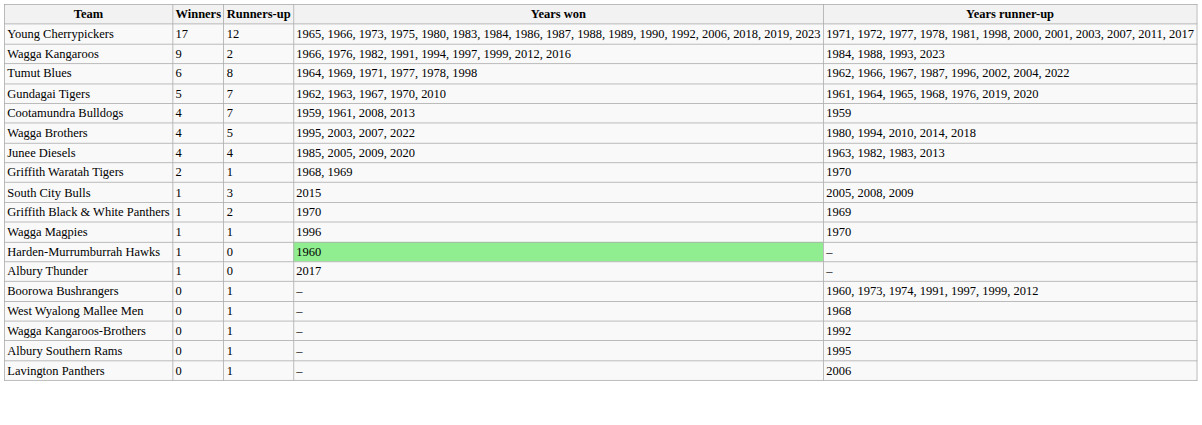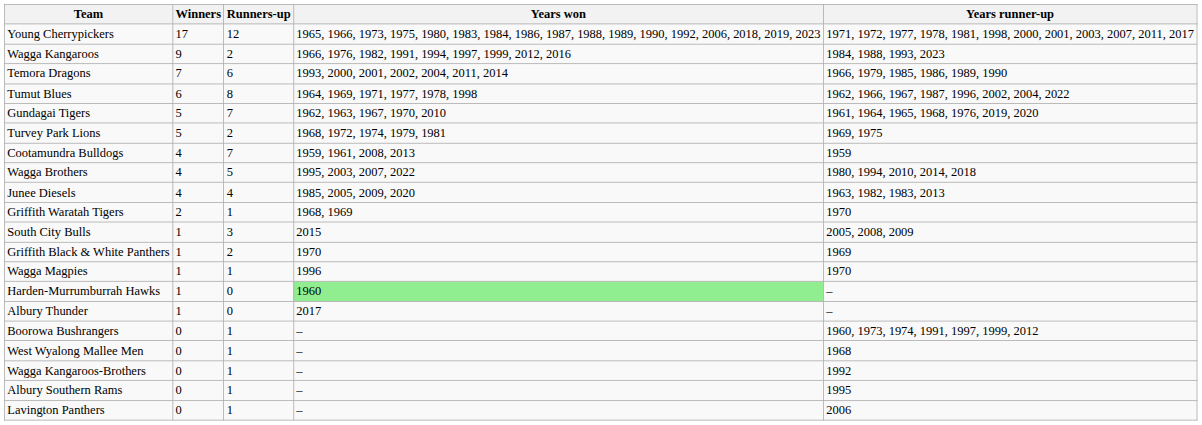+ row: Temora Dragons | 7 | 6 | 1993, 2000, 2001, 2002, 2004, 2011, 2014 | 1966, 1979, 1985, 1986, 1989, 1990
+ row: Turvey Park Lions | 5 | 2 | 1968, 1972, 1974, 1979, 1981 | 1969, 1975
